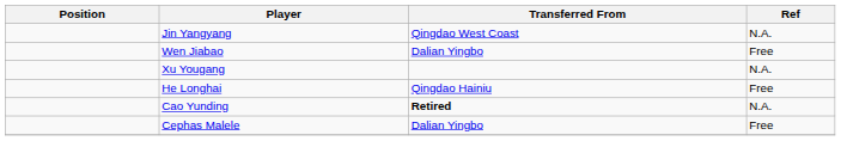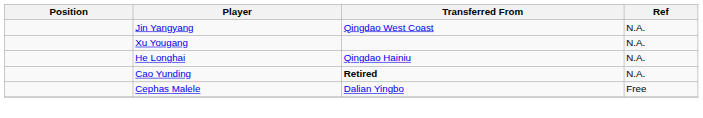- row: Wen Jiabao | Dalian Yingbo | Free
He Longhai | Ref: Free -> N.A.
